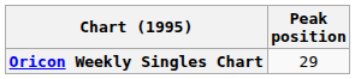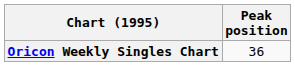Oricon Weekly Singles Chart | Peak position: 29 -> 36
